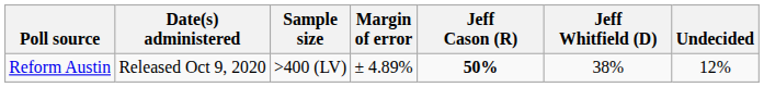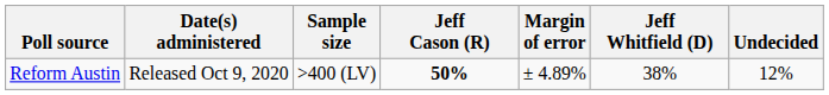columns swapped: Margin of error <-> Jeff Cason (R)
